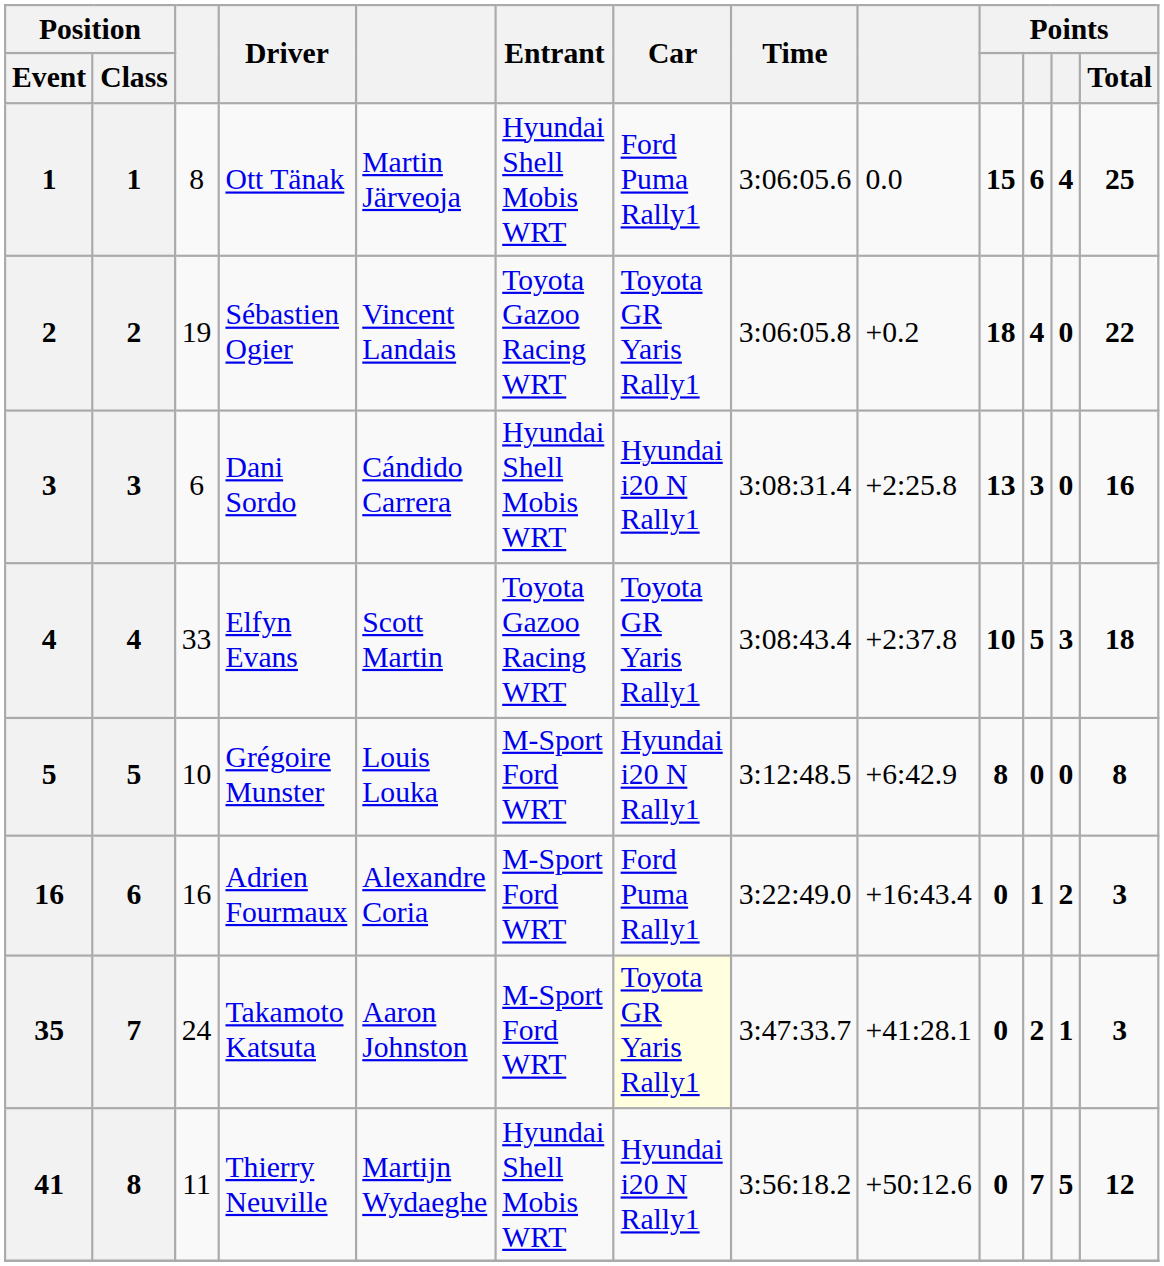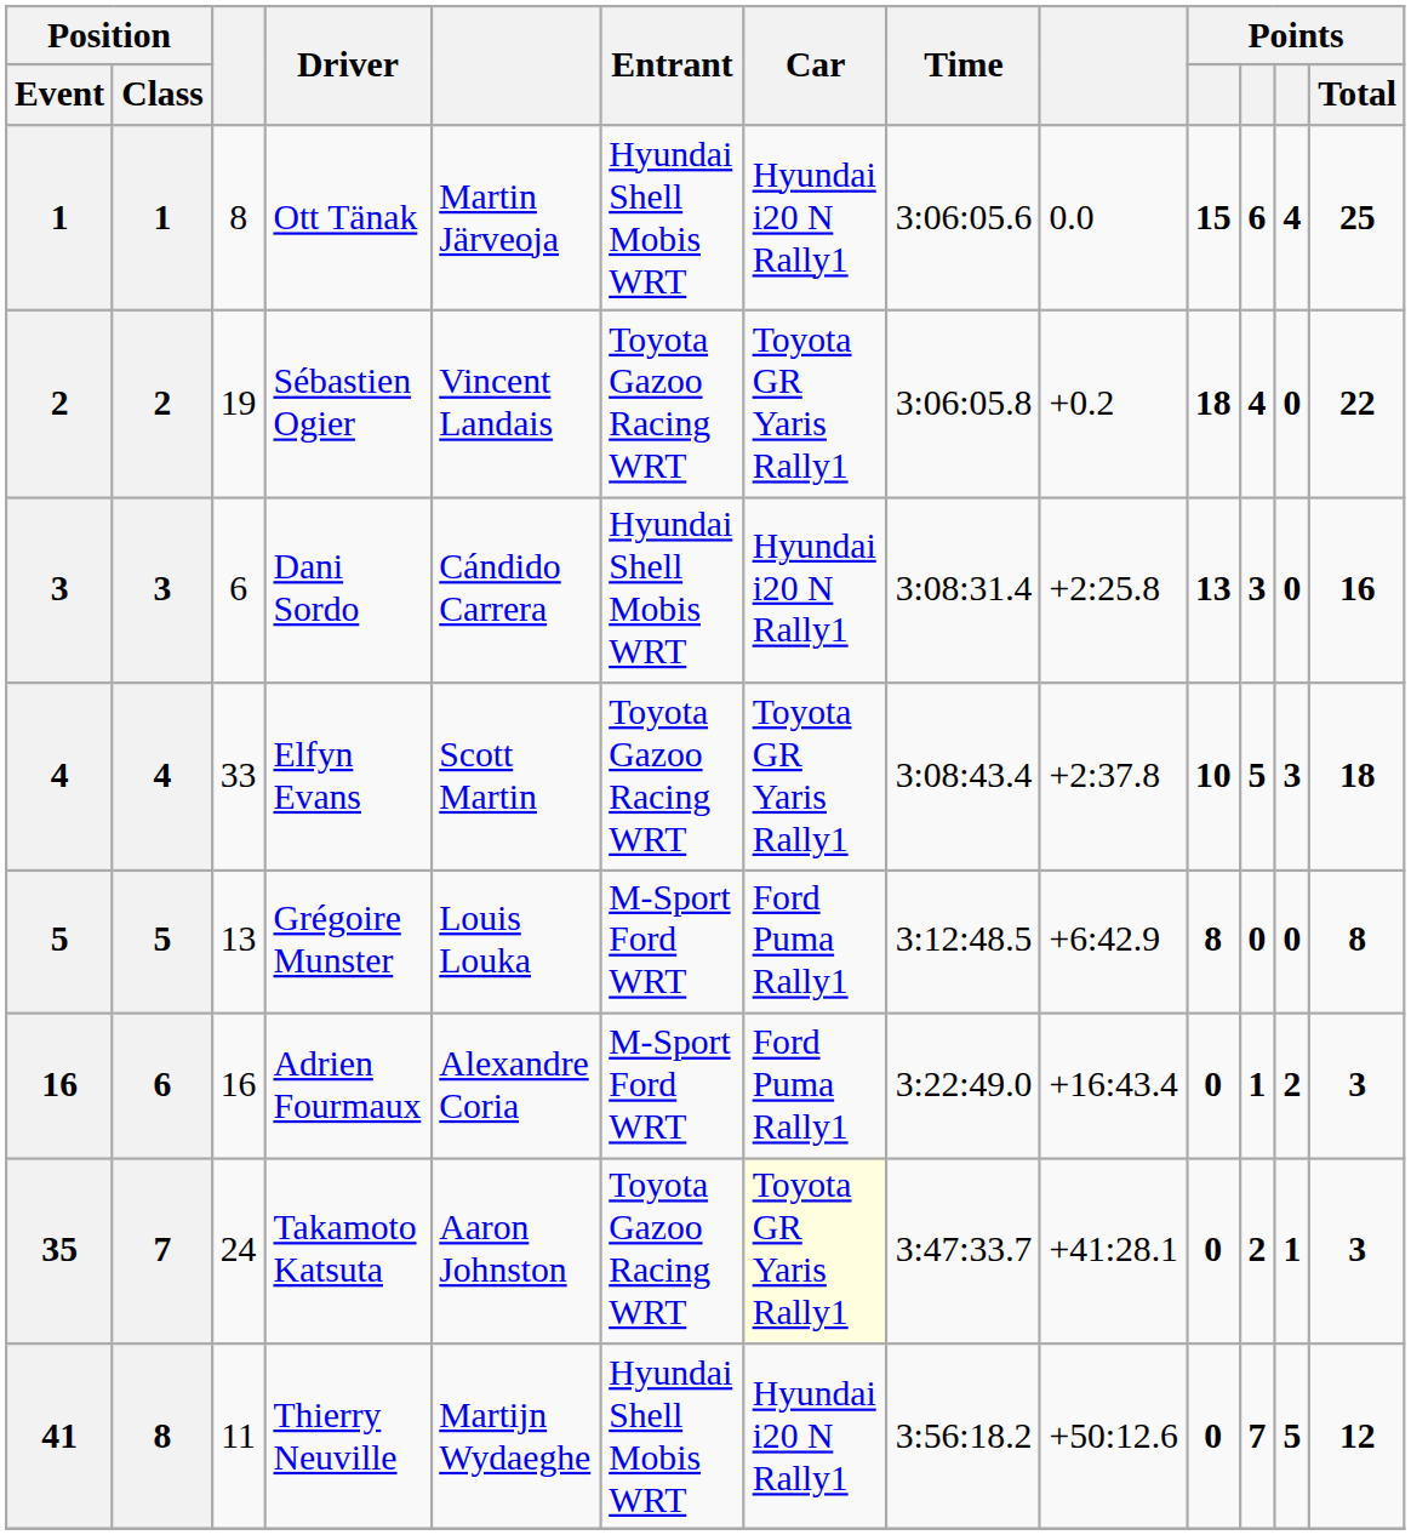Ott Tänak | Car: Ford Puma Rally1 -> Hyundai i20 N Rally1
Grégoire Munster | column 3: 10 -> 13
Grégoire Munster | Car: Hyundai i20 N Rally1 -> Ford Puma Rally1
Takamoto Katsuta | Entrant: M-Sport Ford WRT -> Toyota Gazoo Racing WRT
